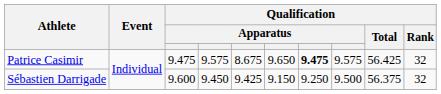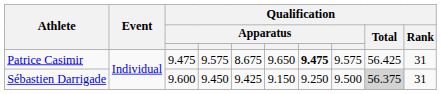Patrice Casimir | Qualification / Rank: 32 -> 31
Sébastien Darrigade | Qualification / Total: no background -> lightgrey background
Sébastien Darrigade | Qualification / Rank: 32 -> 31
